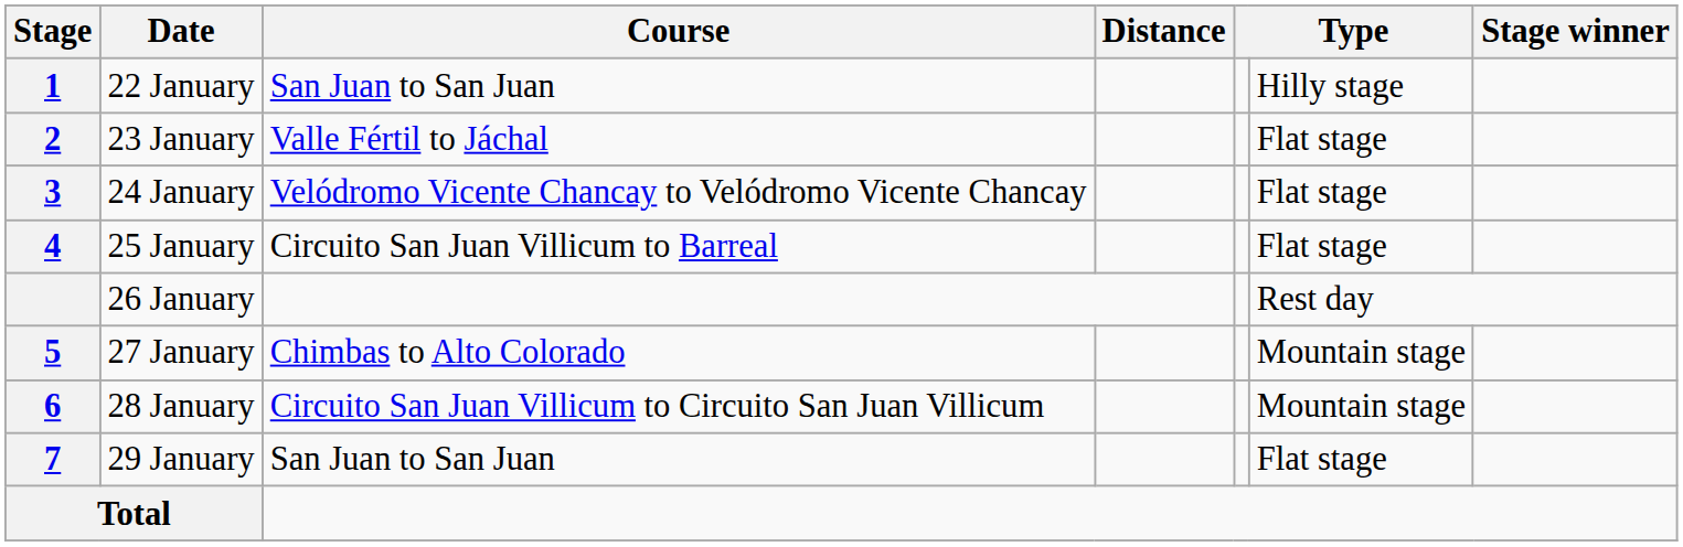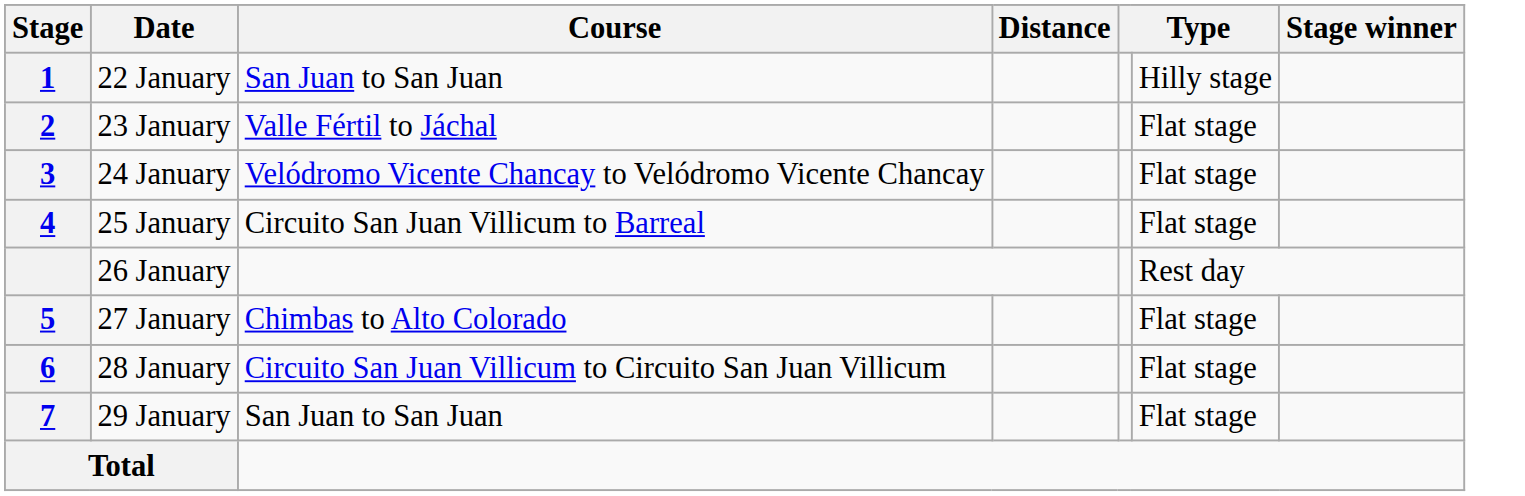27 January | column 6: Mountain stage -> Flat stage
28 January | column 6: Mountain stage -> Flat stage
